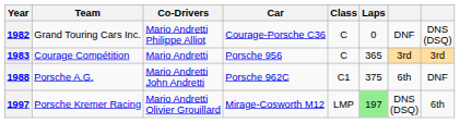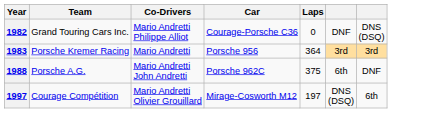- column: Class | C | C | C1 | LMP
1983 | Team: Courage Compétition -> Porsche Kremer Racing
1983 | Laps: 365 -> 364
1997 | Team: Porsche Kremer Racing -> Courage Compétition
1997 | Laps: lightgreen background -> no background
